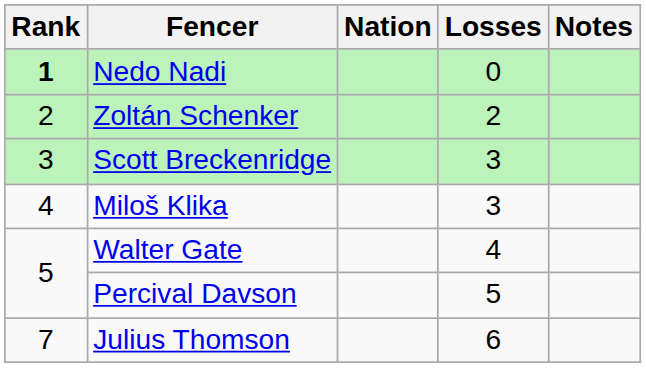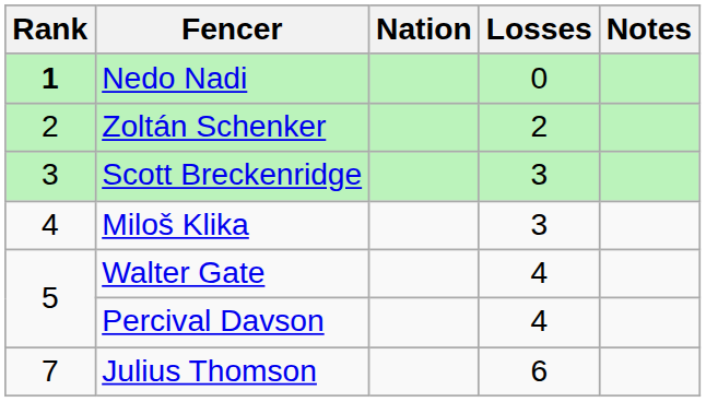Percival Davson | Losses: 5 -> 4
